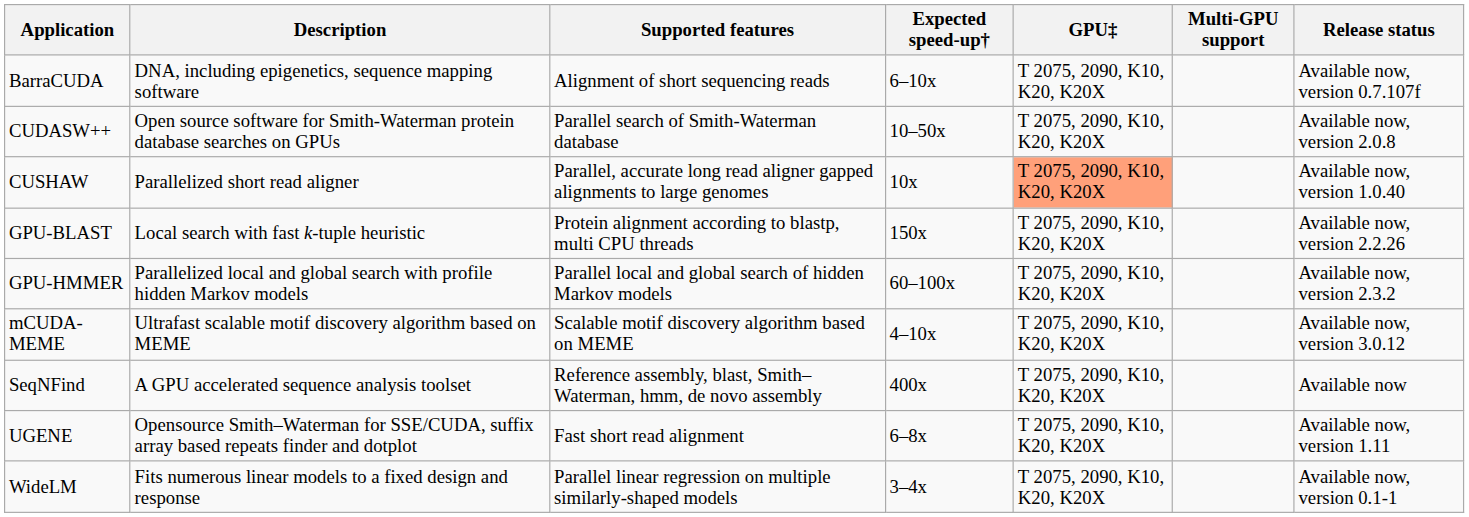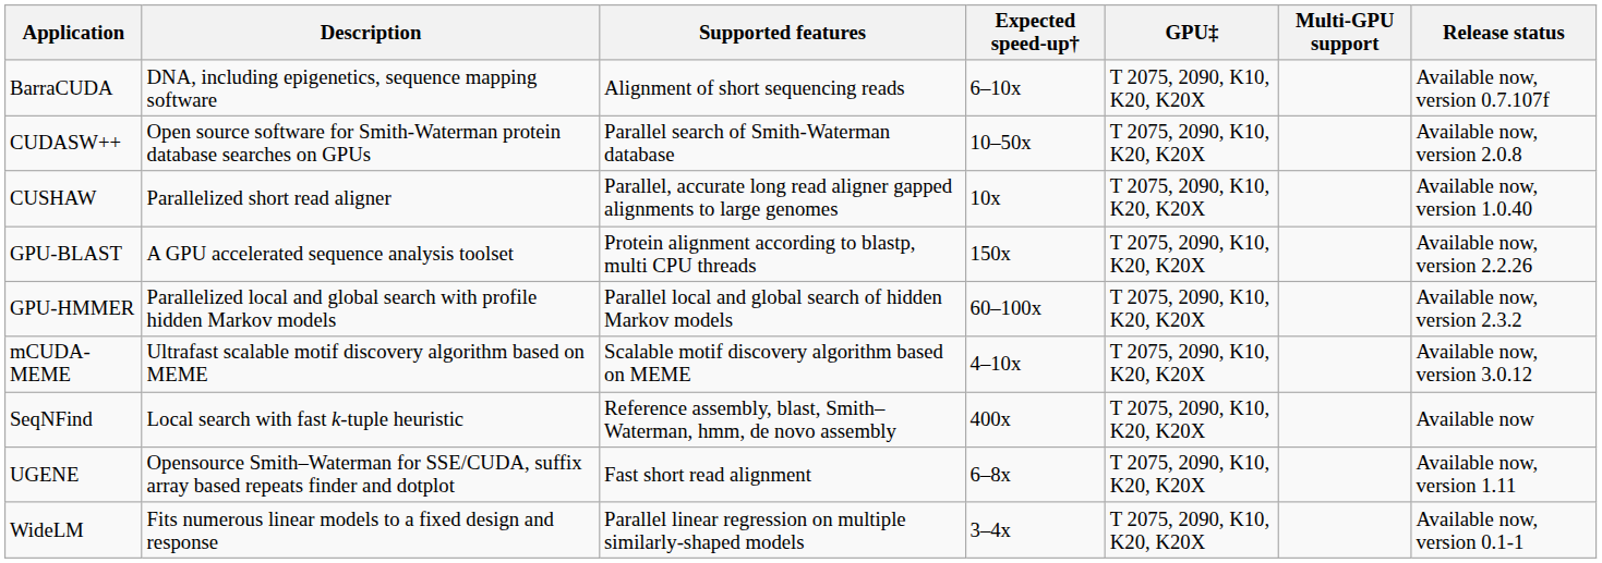CUSHAW | GPU‡: lightsalmon background -> no background
GPU-BLAST | Description: Local search with fast k-tuple heuristic -> A GPU accelerated sequence analysis toolset
SeqNFind | Description: A GPU accelerated sequence analysis toolset -> Local search with fast k-tuple heuristic
